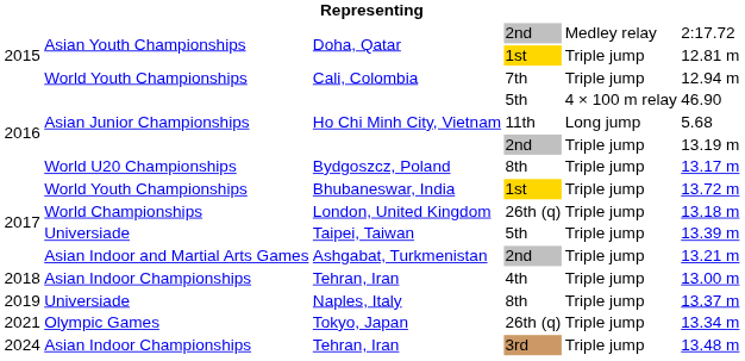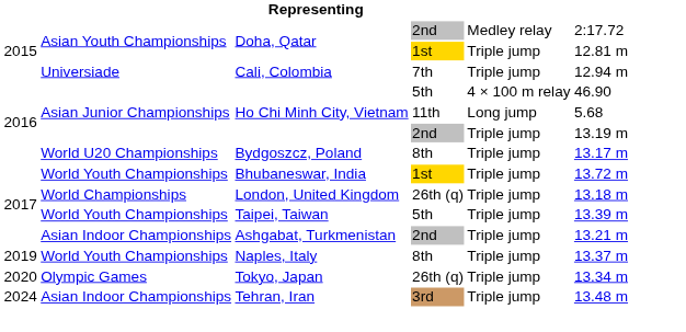Cali, Colombia | column 2: World Youth Championships -> Universiade
Taipei, Taiwan | column 2: Universiade -> World Youth Championships
Ashgabat, Turkmenistan | column 2: Asian Indoor and Martial Arts Games -> Asian Indoor Championships
- row: 2018 | Asian Indoor Championships | Tehran, Iran | 4th | Triple jump | 13.00 m
Naples, Italy | column 2: Universiade -> World Youth Championships
Tokyo, Japan | column 1: 2021 -> 2020
